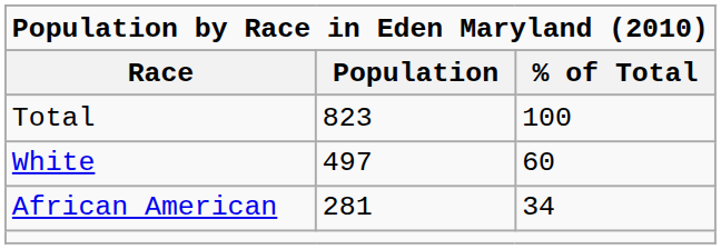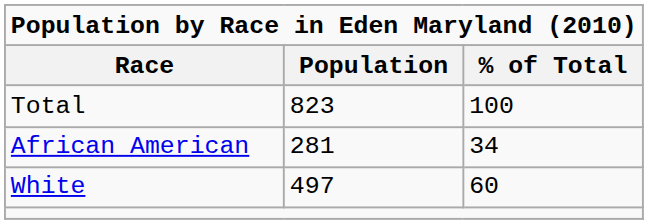rows swapped: White <-> African American
